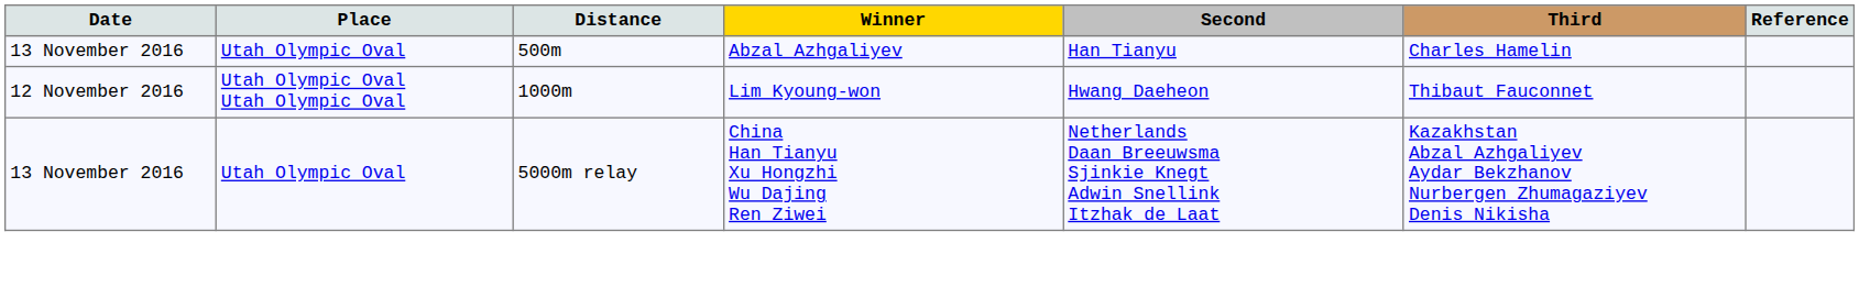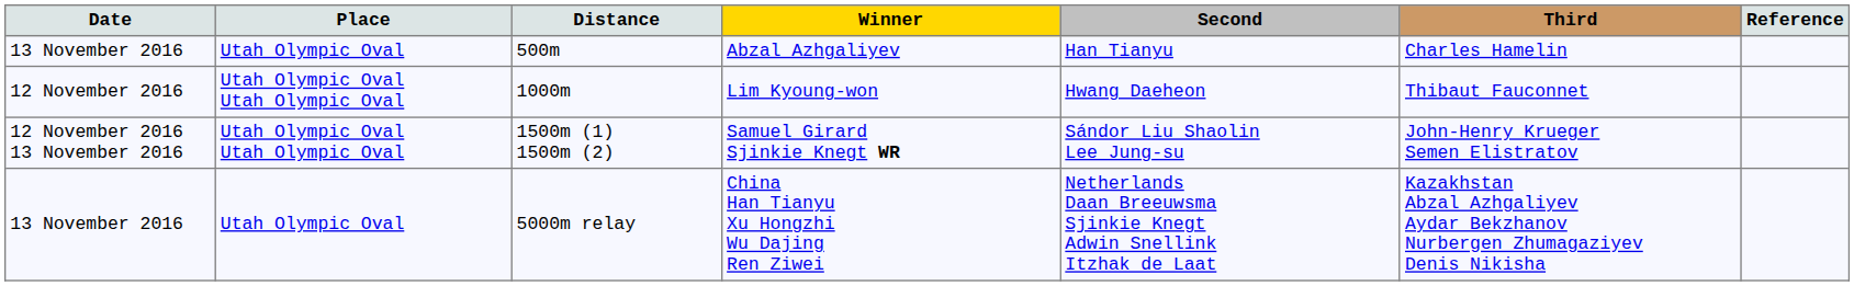+ row: 12 November 2016 13 November 2016 | Utah Olympic Oval Utah Olympic Oval | 1500m (1) 1500m (2) | Samuel Girard Sjinkie Knegt WR | Sándor Liu Shaolin Lee Jung-su | John-Henry Krueger Semen Elistratov
